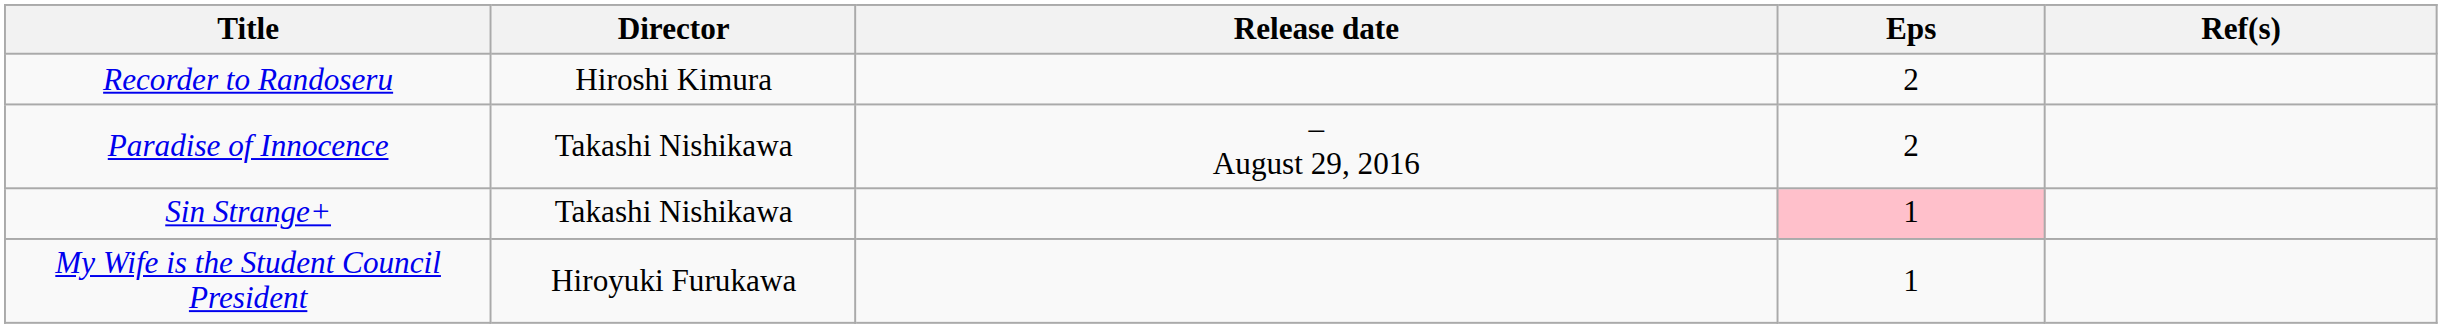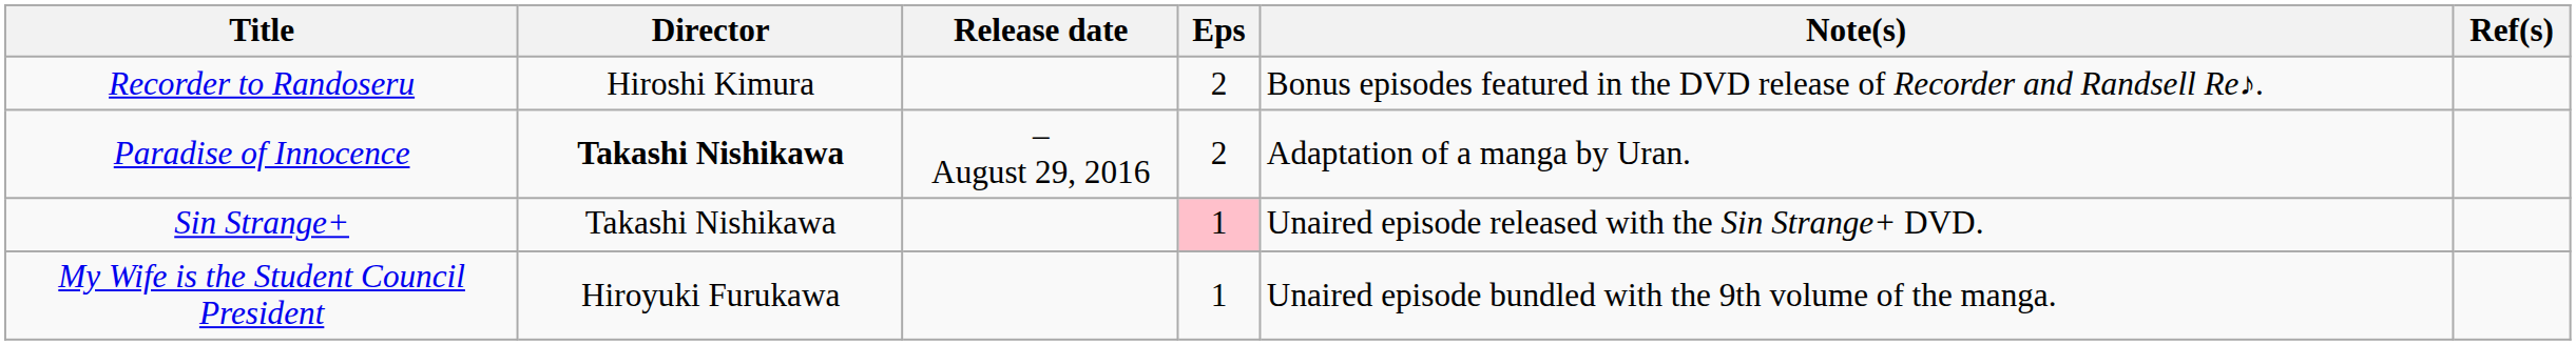+ column: Note(s) | Bonus episodes featured in the DVD release of Recorder and Randsell Re♪. | Adaptation of a manga by Uran. | Unaired episode released with the Sin Strange+ DVD. | Unaired episode bundled with the 9th volume of the manga.
Paradise of Innocence | Director: normal -> bold
